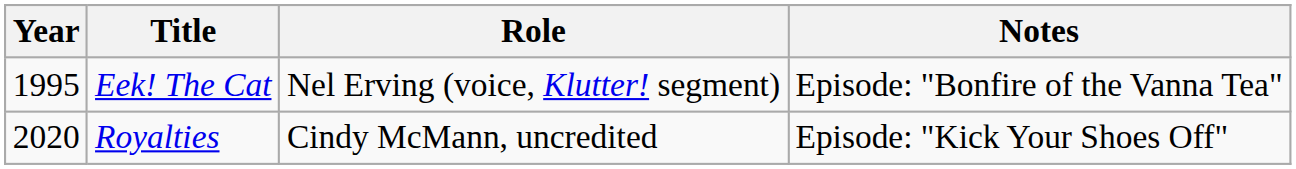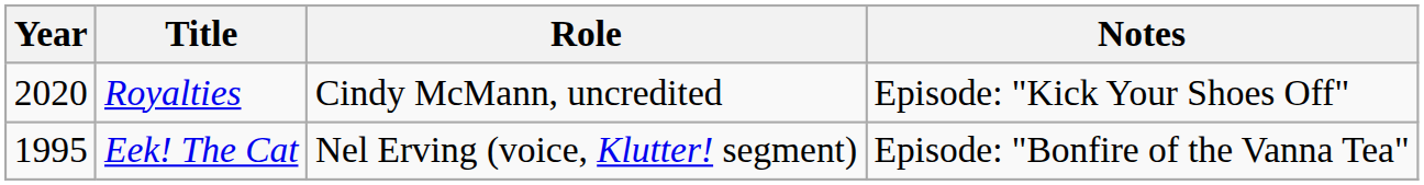rows swapped: Eek! The Cat <-> Royalties
